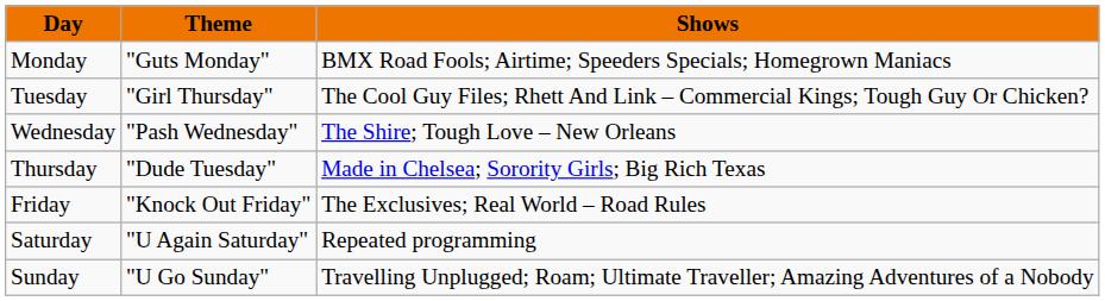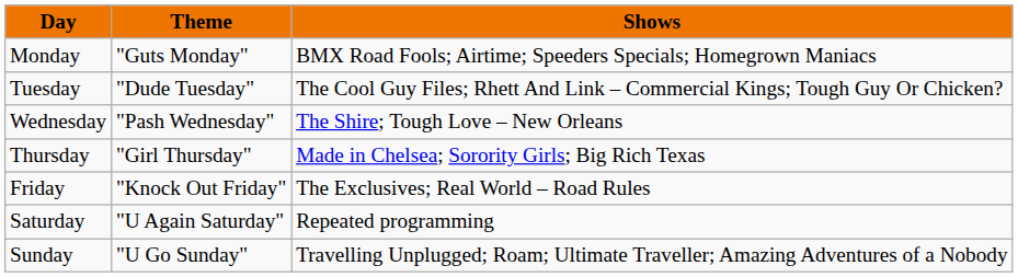Tuesday | Theme: "Girl Thursday" -> "Dude Tuesday"
Thursday | Theme: "Dude Tuesday" -> "Girl Thursday"
